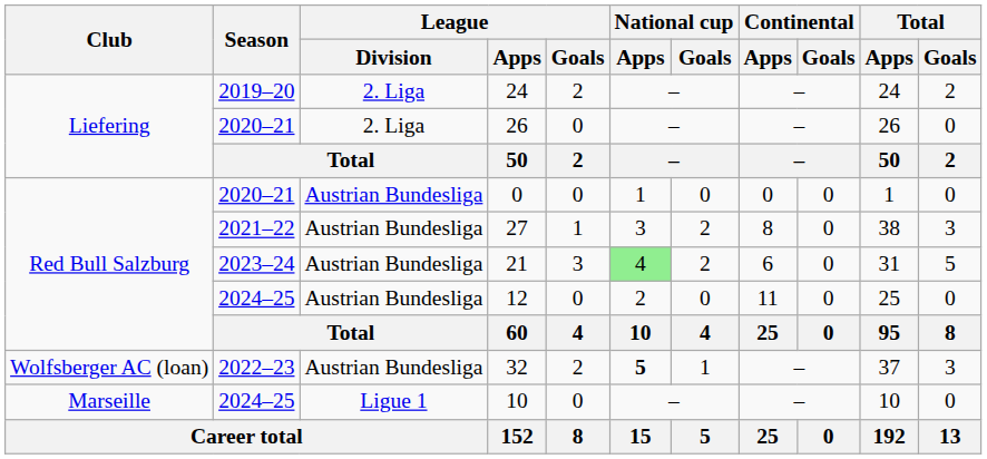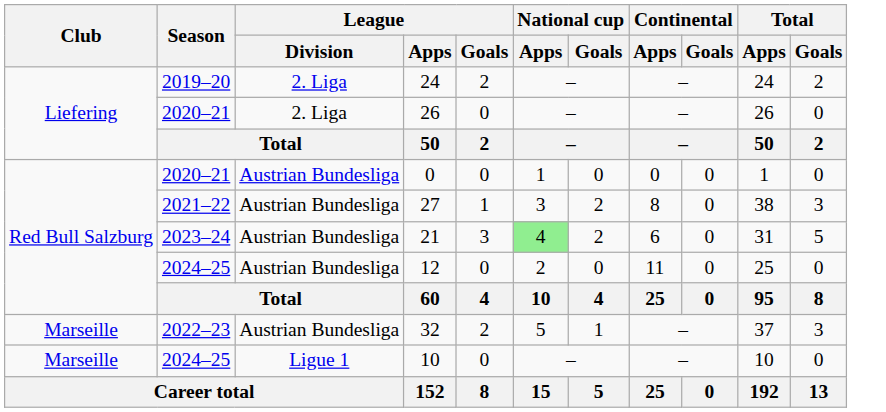32 | Club: Wolfsberger AC (loan) -> Marseille
32 | National cup / Apps: bold -> normal
